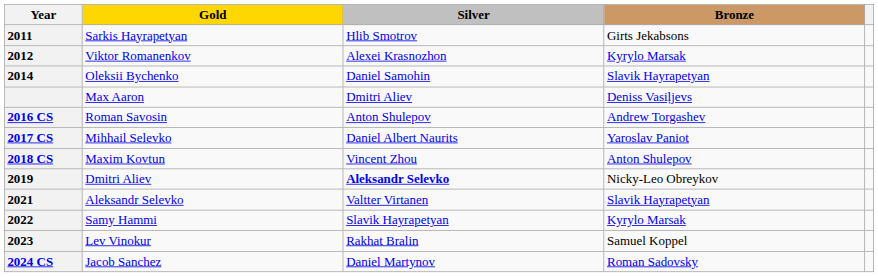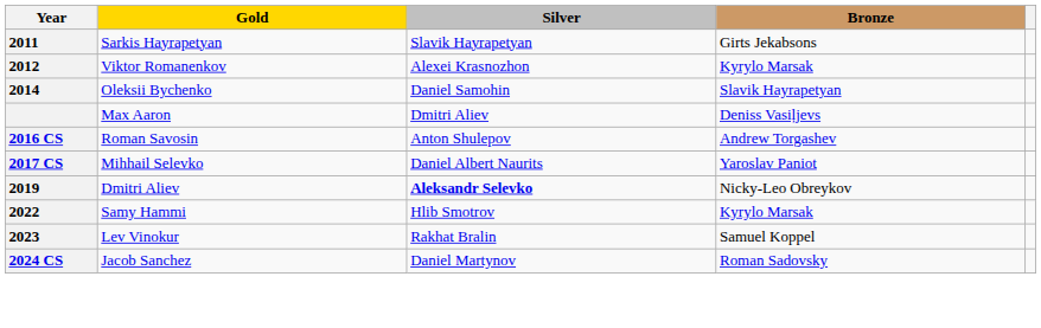2011 | Silver: Hlib Smotrov -> Slavik Hayrapetyan
- row: 2018 CS | Maxim Kovtun | Vincent Zhou | Anton Shulepov
- row: 2021 | Aleksandr Selevko | Valtter Virtanen | Slavik Hayrapetyan
2022 | Silver: Slavik Hayrapetyan -> Hlib Smotrov
